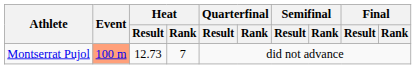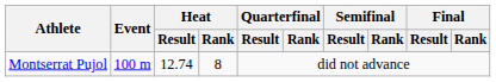Montserrat Pujol | Event: lightsalmon background -> no background
Montserrat Pujol | Heat / Result: 12.73 -> 12.74
Montserrat Pujol | Heat / Rank: 7 -> 8
